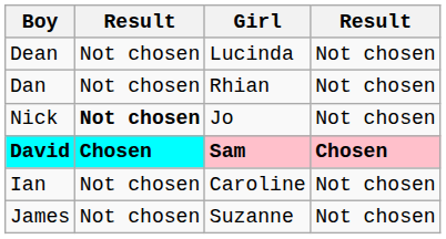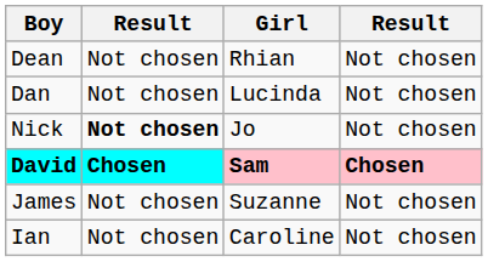Dean | Girl: Lucinda -> Rhian
Dan | Girl: Rhian -> Lucinda
rows swapped: James <-> Ian
